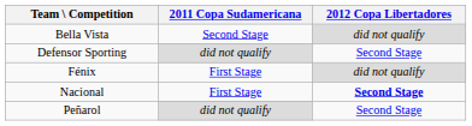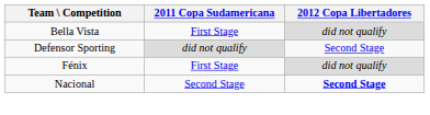Bella Vista | 2011 Copa Sudamericana: Second Stage -> First Stage
Nacional | 2011 Copa Sudamericana: First Stage -> Second Stage
- row: Peñarol | did not qualify | Second Stage
